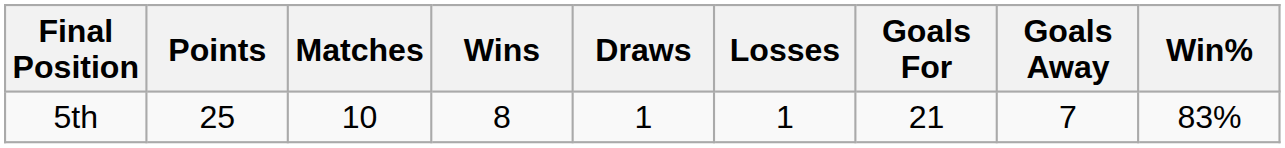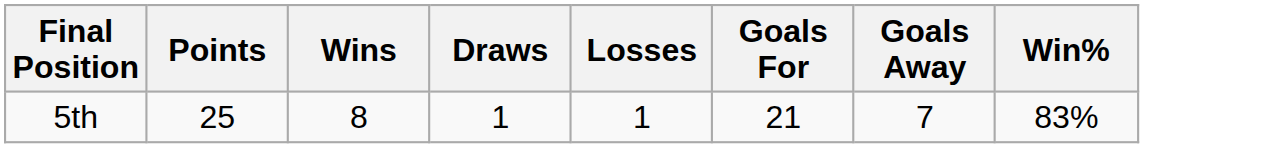- column: Matches | 10
